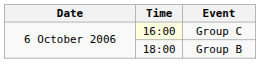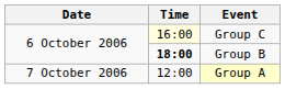Group B | Time: normal -> bold
+ row: 7 October 2006 | 12:00 | Group A
